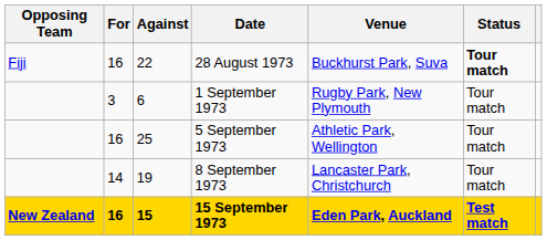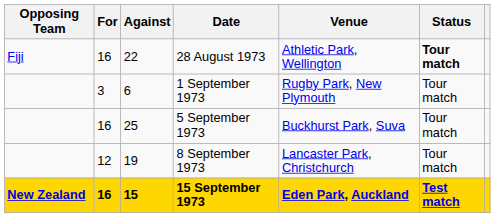28 August 1973 | Venue: Buckhurst Park, Suva -> Athletic Park, Wellington
5 September 1973 | Venue: Athletic Park, Wellington -> Buckhurst Park, Suva
8 September 1973 | For: 14 -> 12
